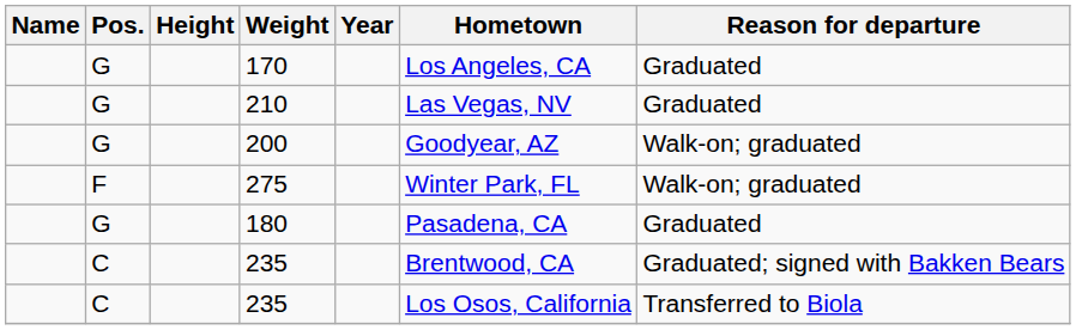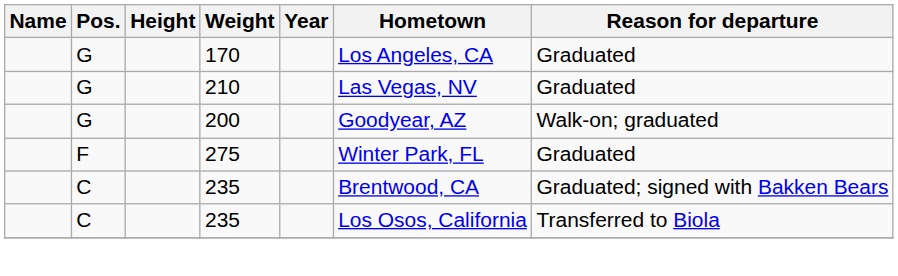275 | Reason for departure: Walk-on; graduated -> Graduated
- row: G | 180 | Pasadena, CA | Graduated
